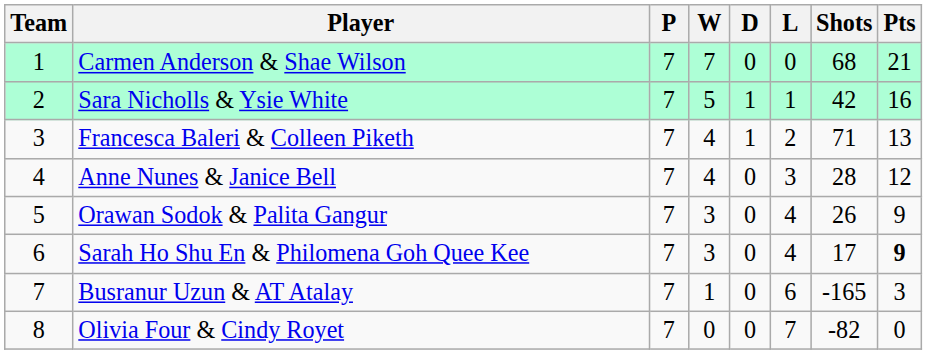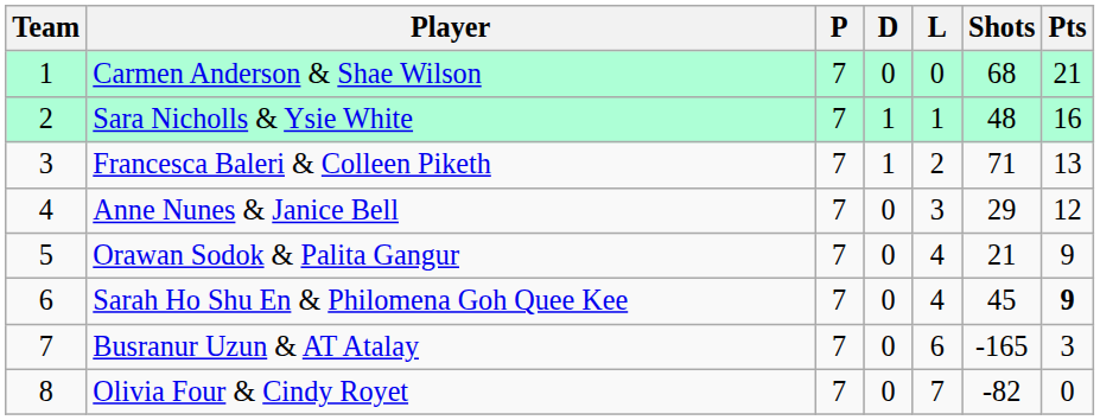- column: W | 7 | 5 | 4 | 4 | 3 | 3 | 1 | 0
Sara Nicholls & Ysie White | Shots: 42 -> 48
Anne Nunes & Janice Bell | Shots: 28 -> 29
Orawan Sodok & Palita Gangur | Shots: 26 -> 21
Sarah Ho Shu En & Philomena Goh Quee Kee | Shots: 17 -> 45
